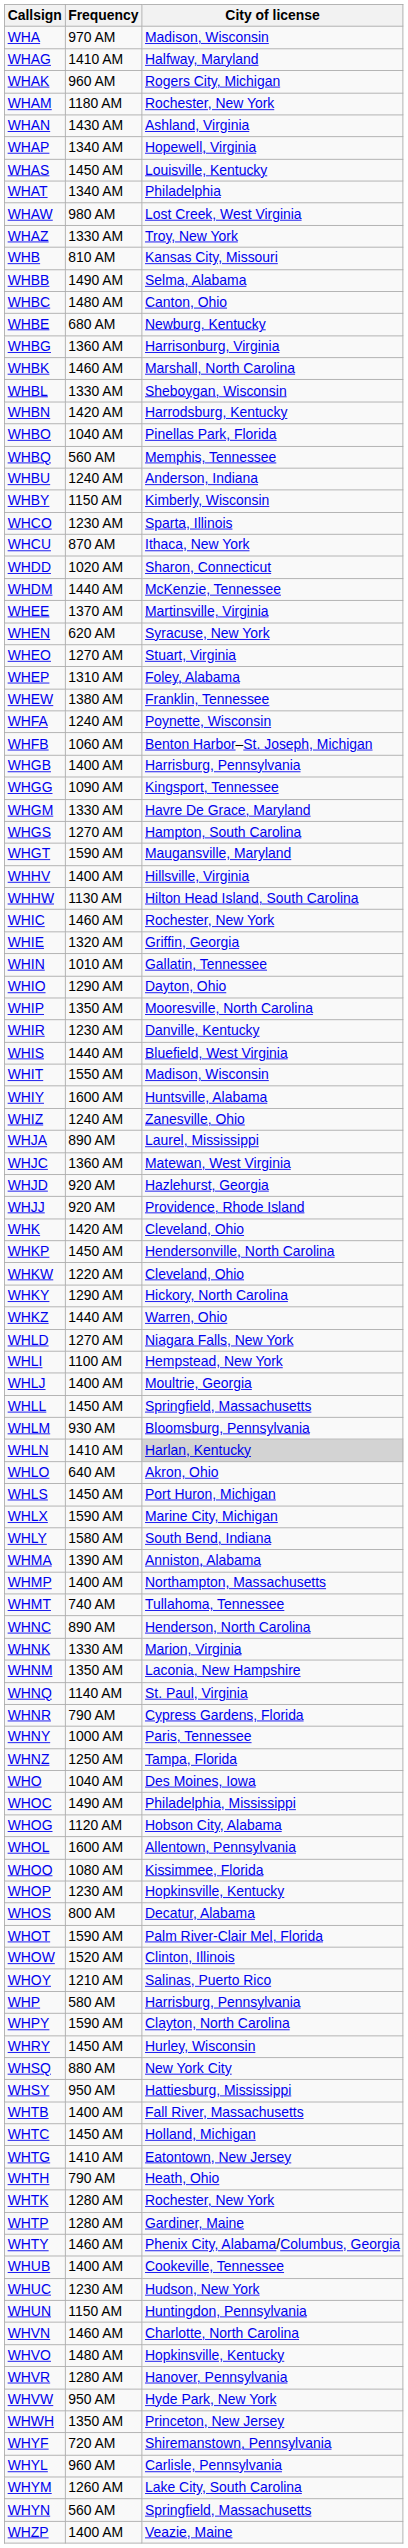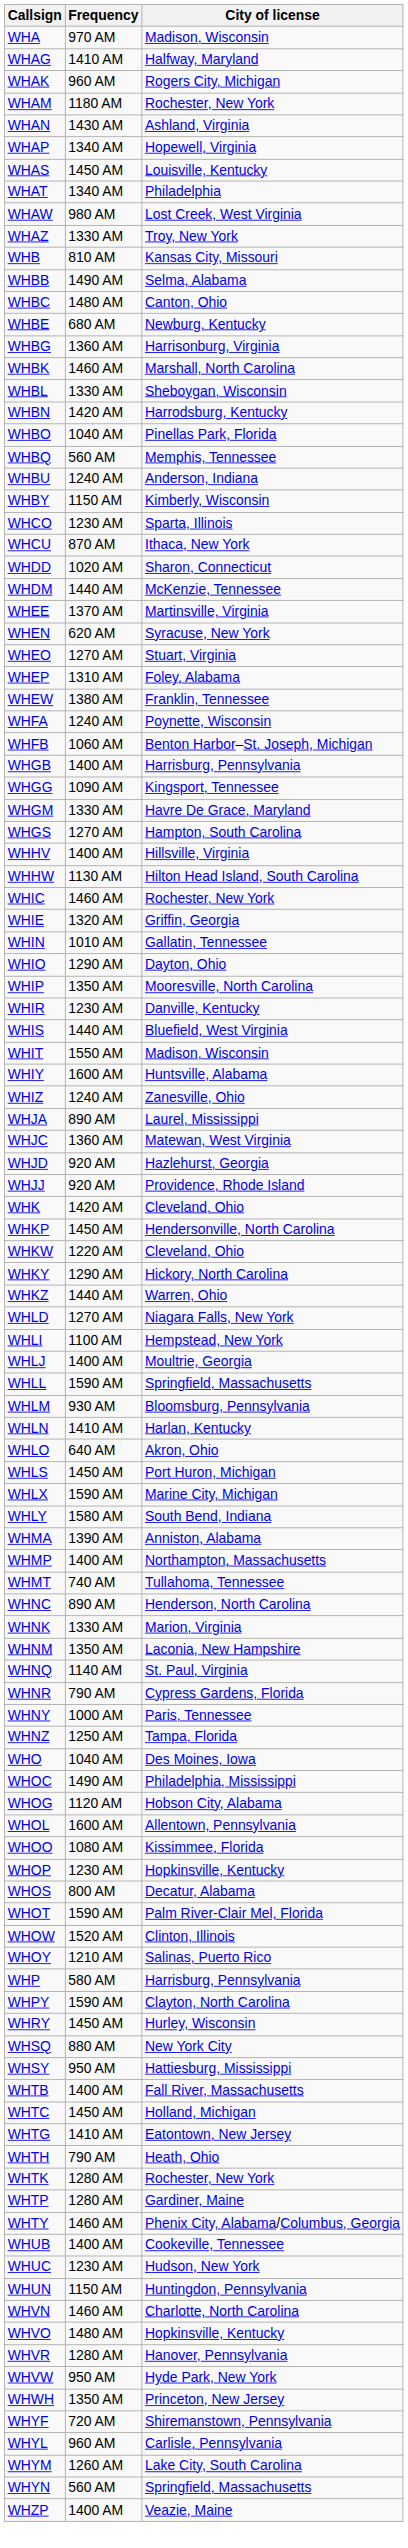- row: WHGT | 1590 AM | Maugansville, Maryland
WHLL | Frequency: 1450 AM -> 1590 AM
WHLN | City of license: lightgrey background -> no background
